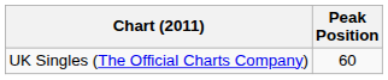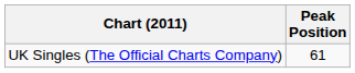UK Singles (The Official Charts Company) | Peak Position: 60 -> 61
